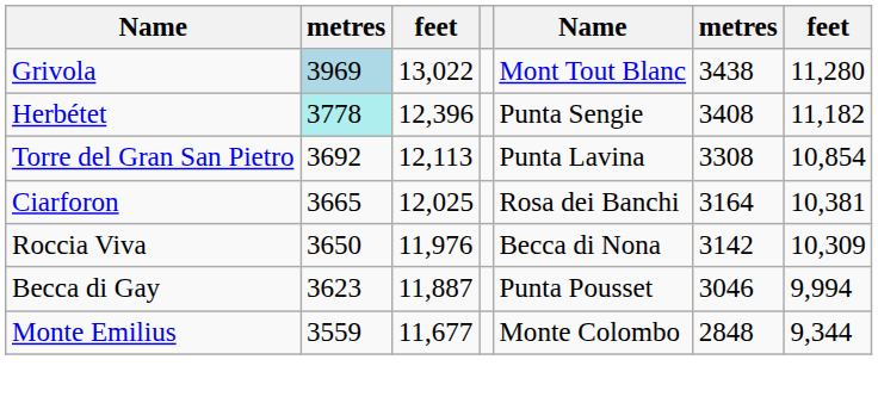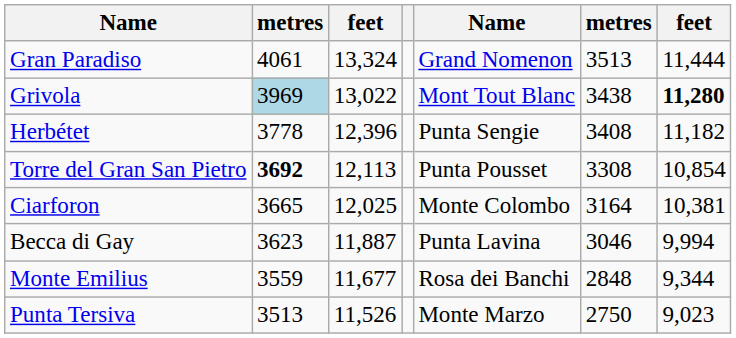+ row: Gran Paradiso | 4061 | 13,324 | Grand Nomenon | 3513 | 11,444
Grivola | column 7: normal -> bold
Herbétet | column 2: paleturquoise background -> no background
Torre del Gran San Pietro | column 2: normal -> bold
Torre del Gran San Pietro | column 5: Punta Lavina -> Punta Pousset
Ciarforon | column 5: Rosa dei Banchi -> Monte Colombo
- row: Roccia Viva | 3650 | 11,976 | Becca di Nona | 3142 | 10,309
Becca di Gay | column 5: Punta Pousset -> Punta Lavina
Monte Emilius | column 5: Monte Colombo -> Rosa dei Banchi
+ row: Punta Tersiva | 3513 | 11,526 | Monte Marzo | 2750 | 9,023
